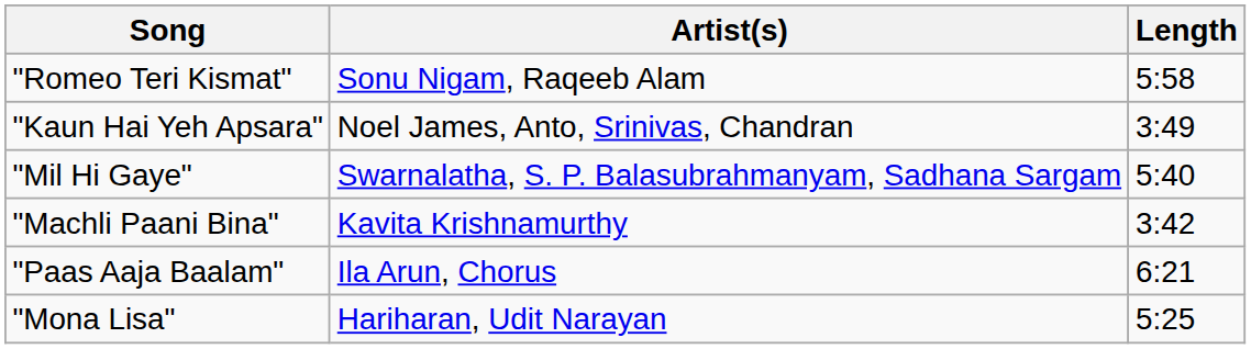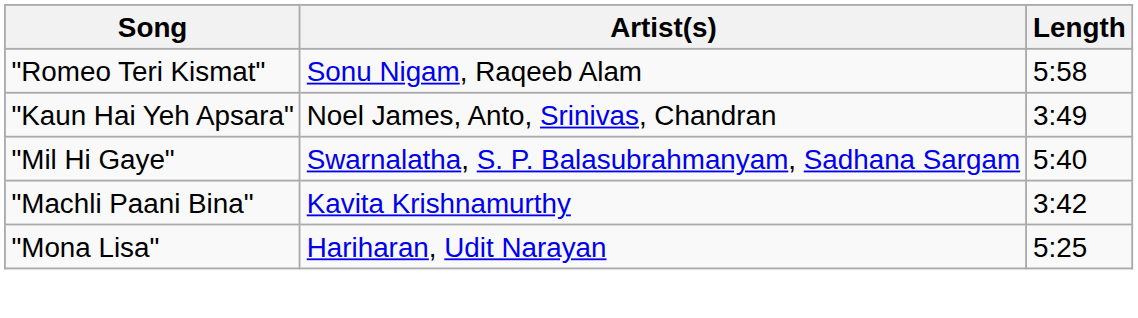- row: "Paas Aaja Baalam" | Ila Arun, Chorus | 6:21
